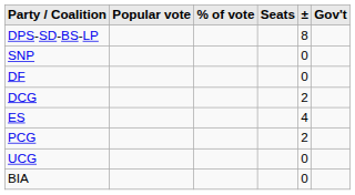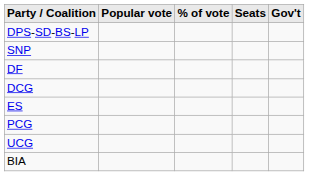- column: ± | 8 | 0 | 0 | 2 | 4 | 2 | 0 | 0
